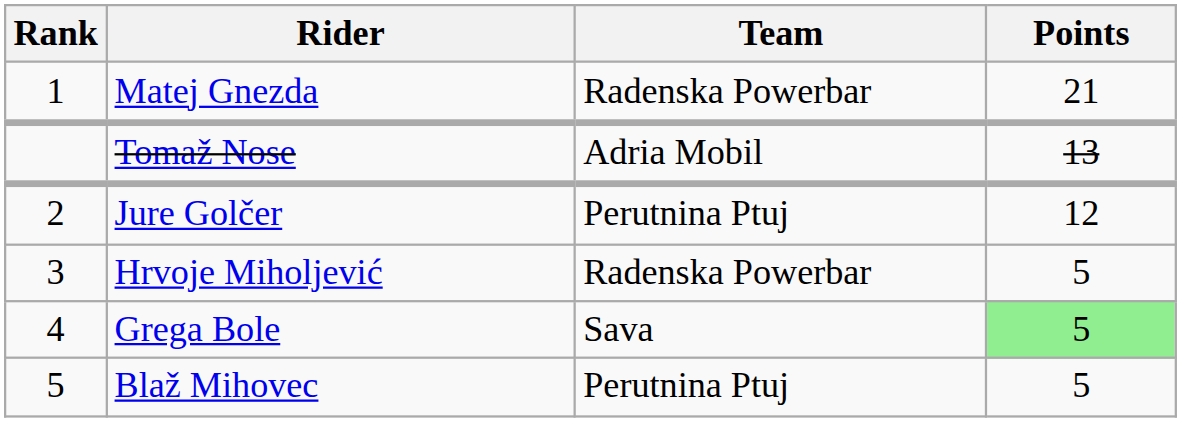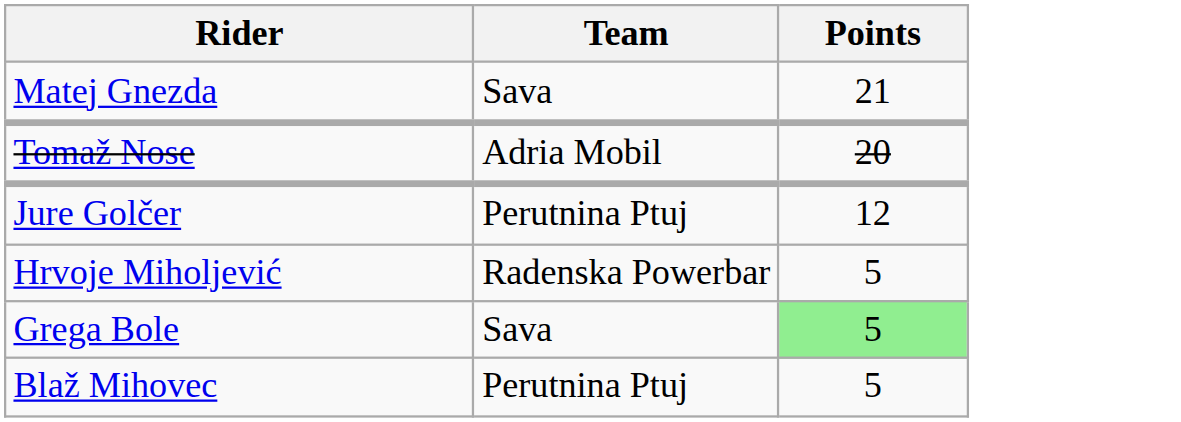- column: Rank | 1 | 2 | 3 | 4 | 5
Matej Gnezda | Team: Radenska Powerbar -> Sava
Tomaž Nose | Points: 13 -> 20
